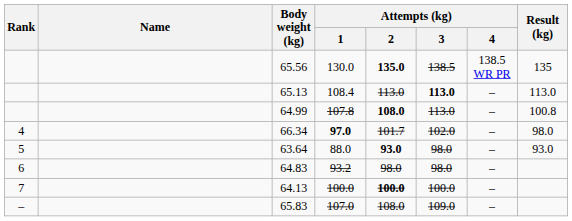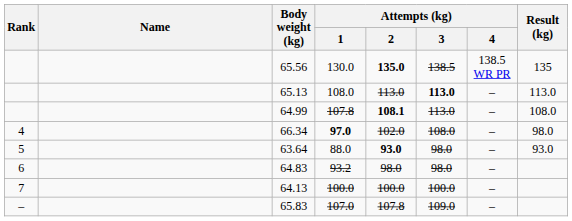65.13 | Attempts (kg) / 1: 108.4 -> 108.0
64.99 | Attempts (kg) / 2: 108.0 -> 108.1
64.99 | Result (kg): 100.8 -> 108.0
66.34 | Attempts (kg) / 2: 101.7 -> 102.0
66.34 | Attempts (kg) / 3: 102.0 -> 108.0
64.13 | Attempts (kg) / 2: bold -> normal
65.83 | Attempts (kg) / 2: 108.0 -> 107.8
